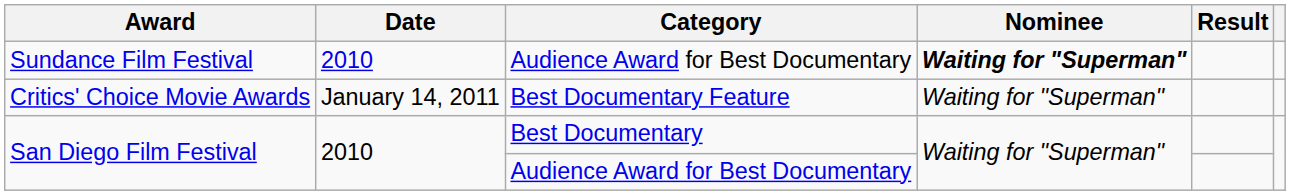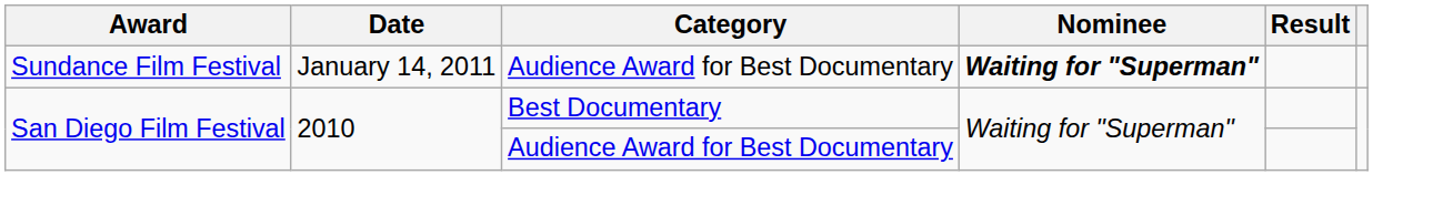Sundance Film Festival | Date: 2010 -> January 14, 2011
- row: Critics' Choice Movie Awards | January 14, 2011 | Best Documentary Feature | Waiting for "Superman"
